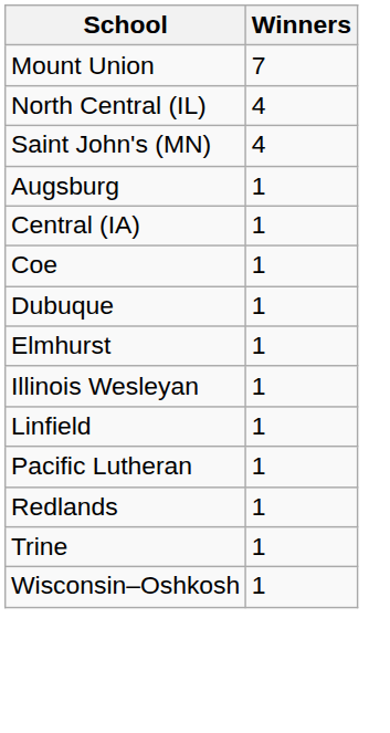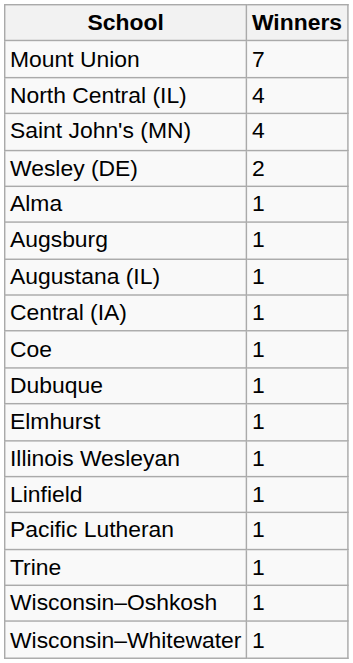+ row: Wesley (DE) | 2
+ row: Alma | 1
+ row: Augustana (IL) | 1
- row: Redlands | 1
+ row: Wisconsin–Whitewater | 1
